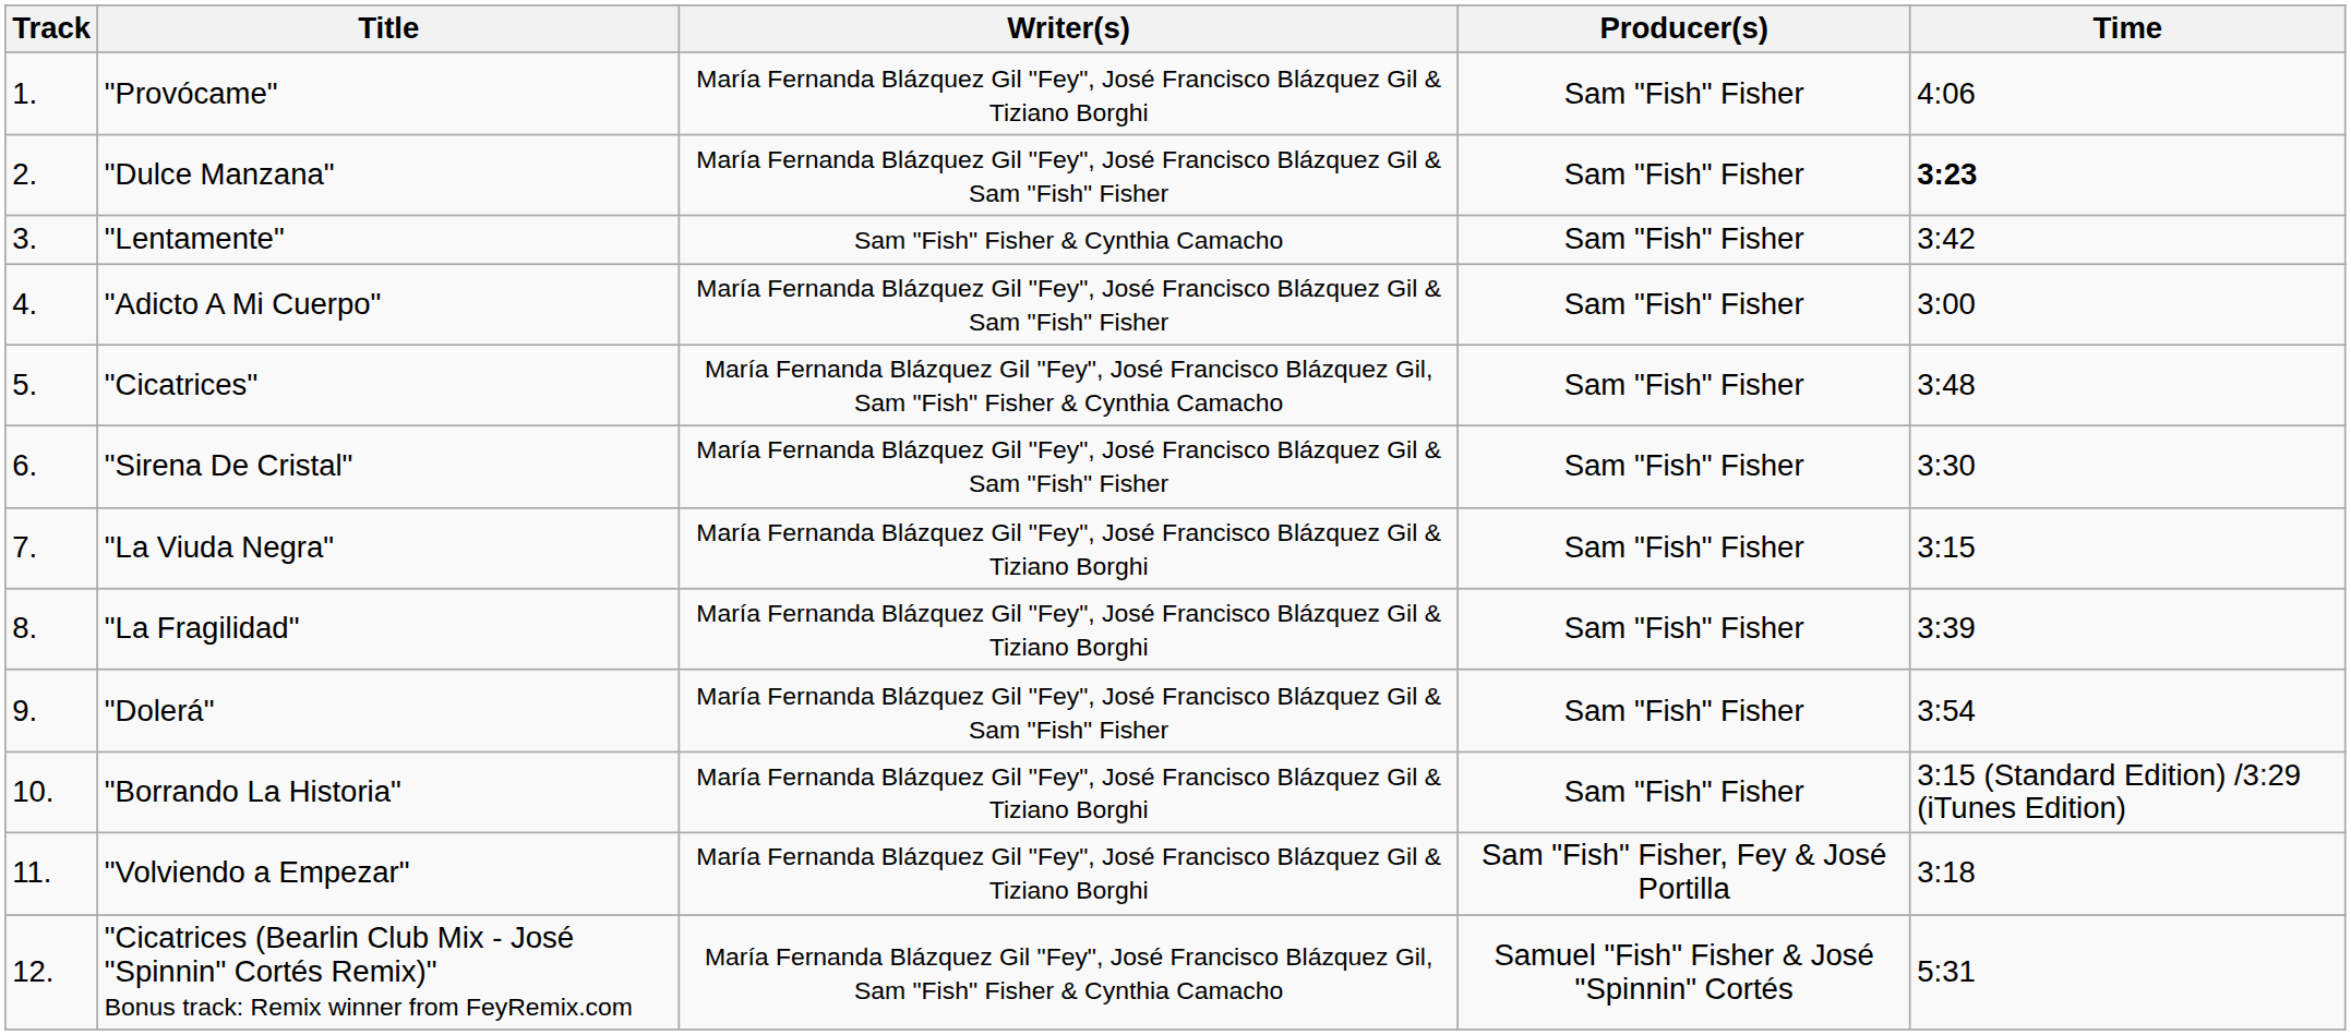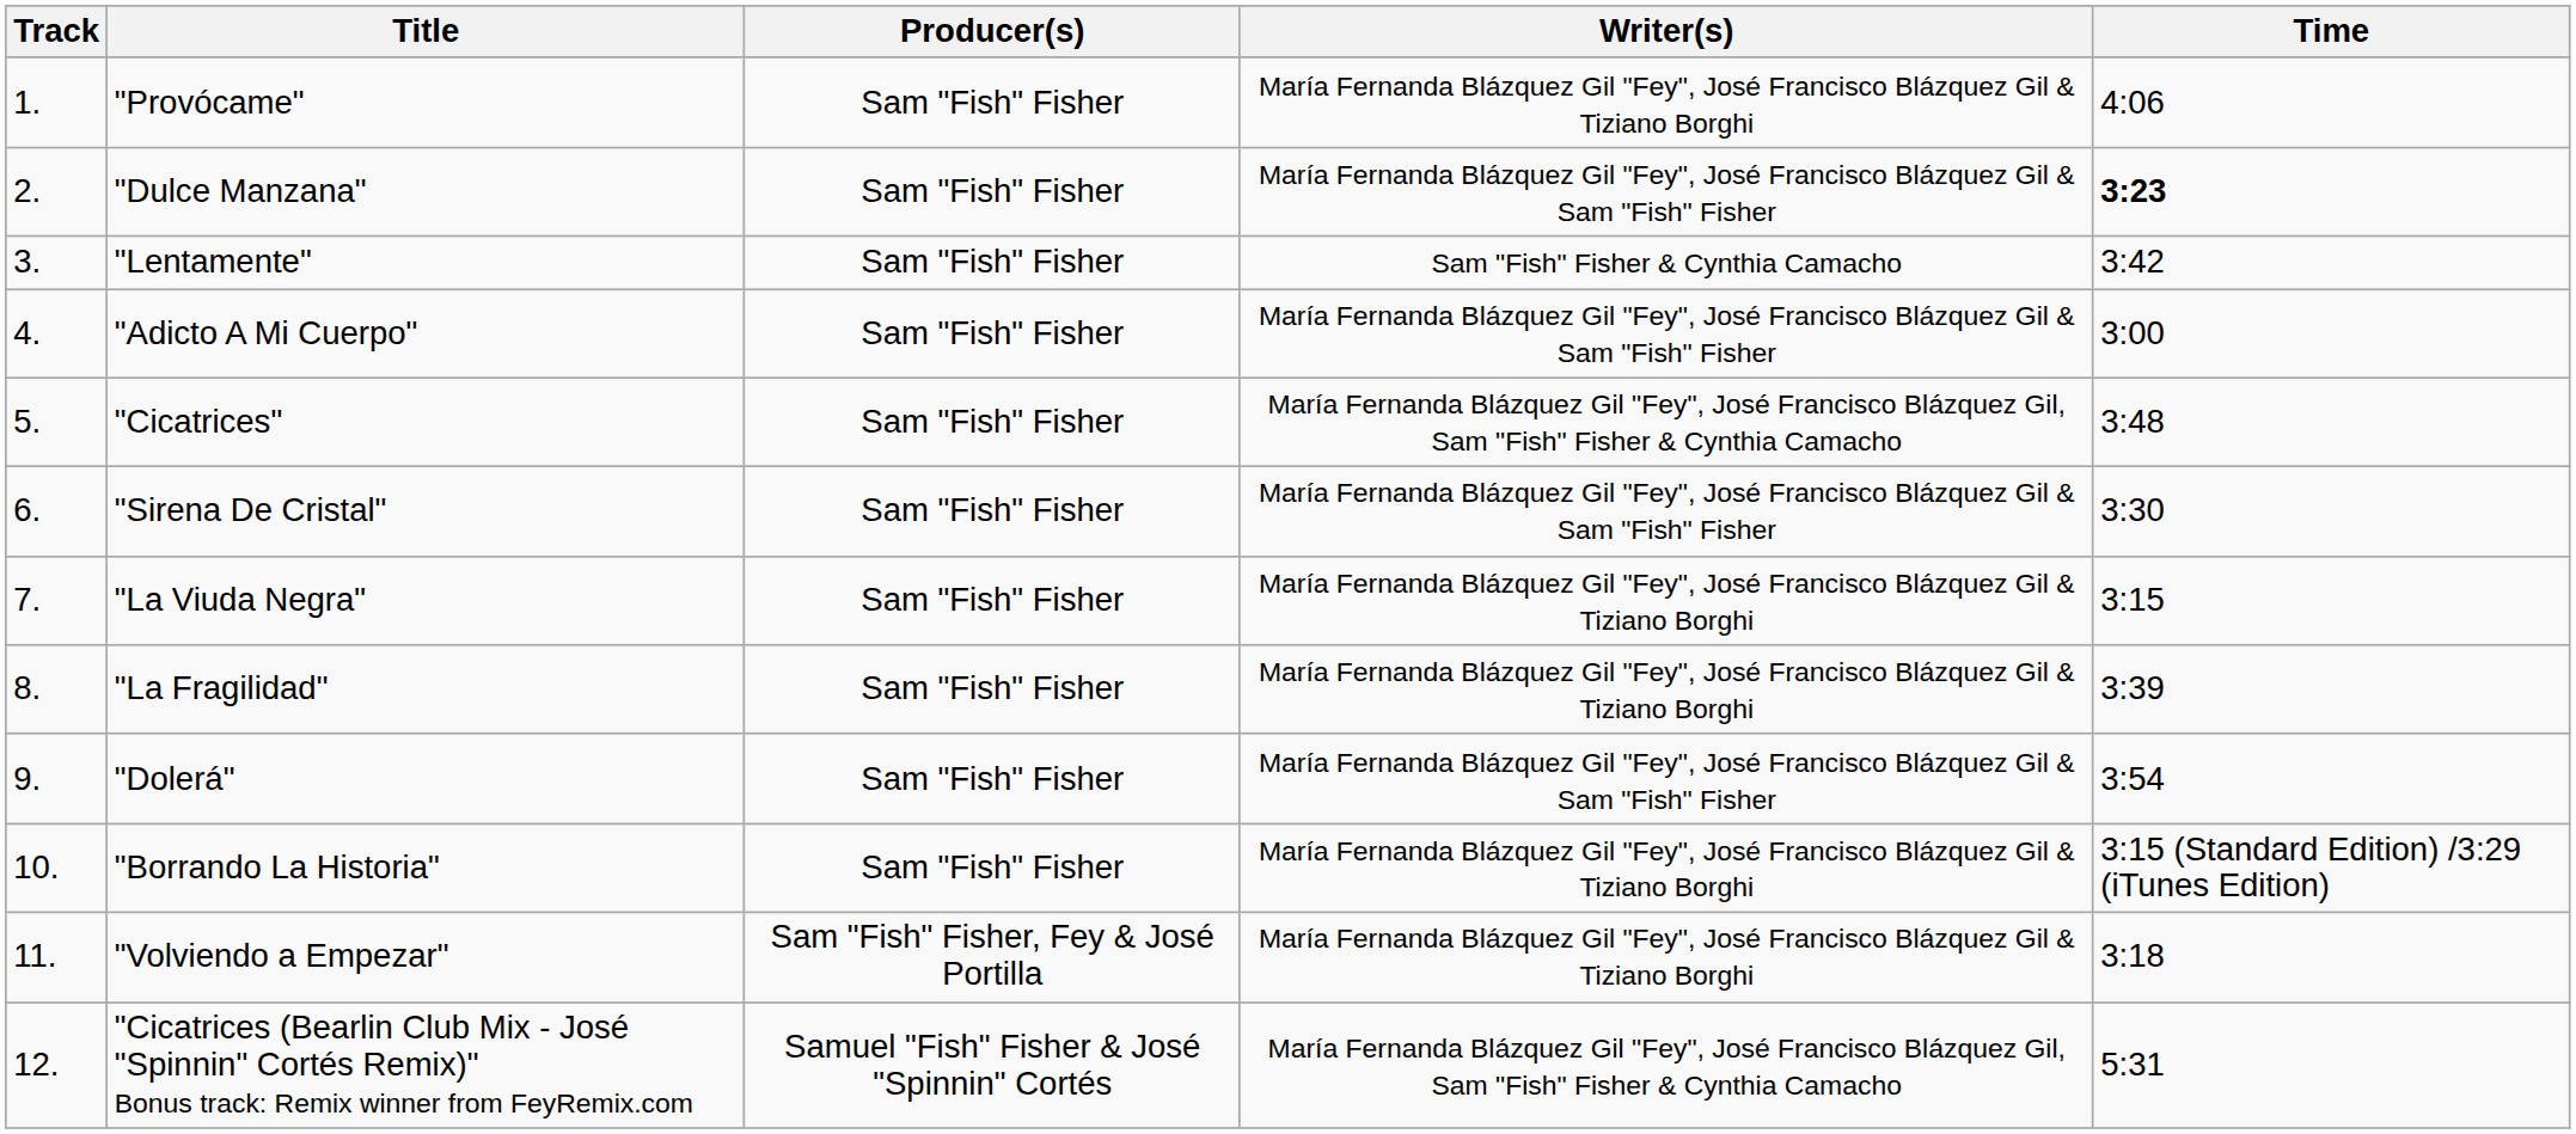columns swapped: Writer(s) <-> Producer(s)
